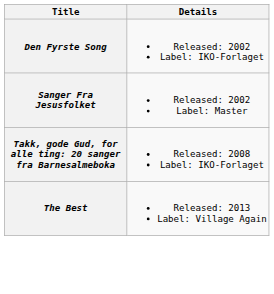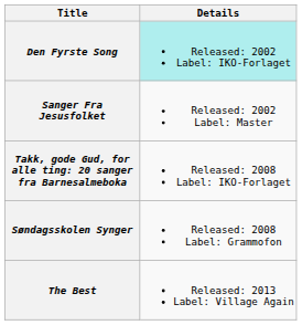Den Fyrste Song | Details: no background -> paleturquoise background
+ row: Søndagsskolen Synger | Released: 2008 Label: Grammofon
